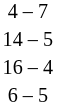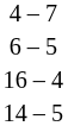rows swapped: 6 – 5 <-> 14 – 5
